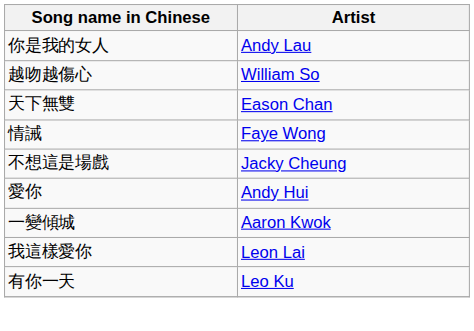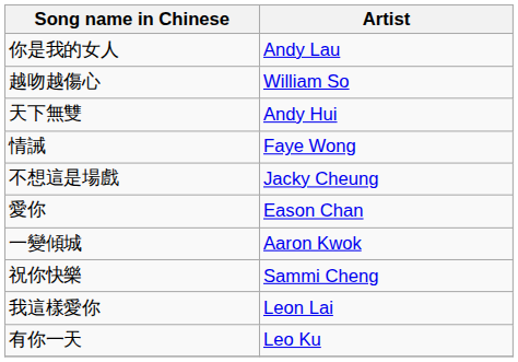天下無雙 | Artist: Eason Chan -> Andy Hui
愛你 | Artist: Andy Hui -> Eason Chan
+ row: 祝你快樂 | Sammi Cheng
